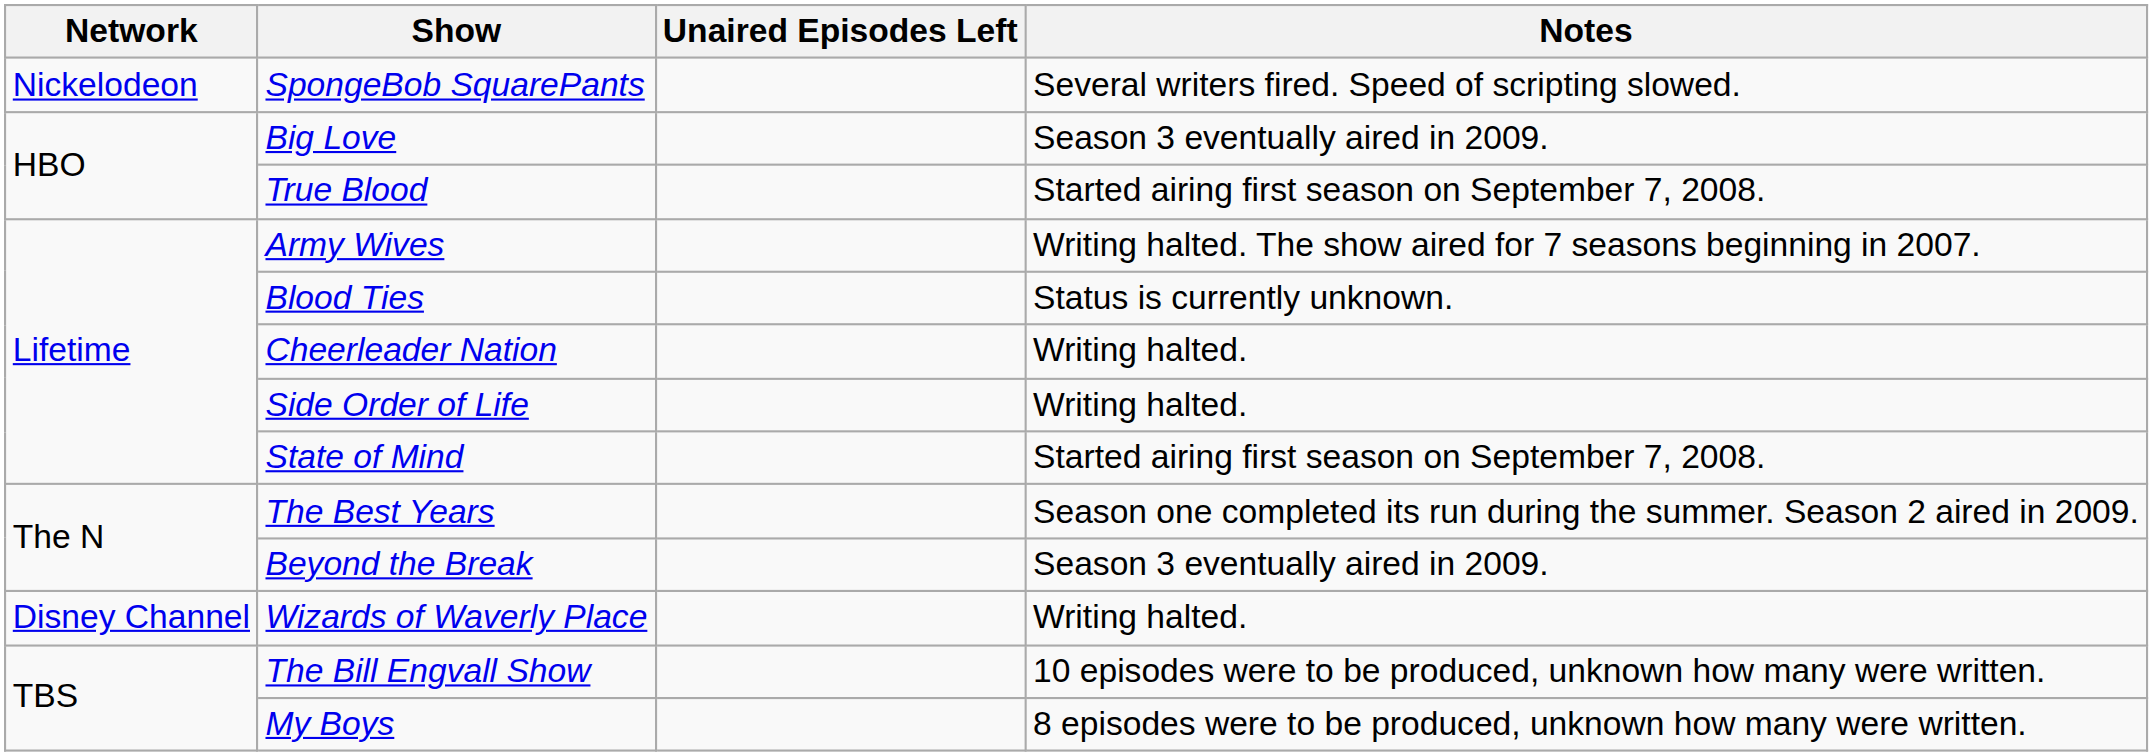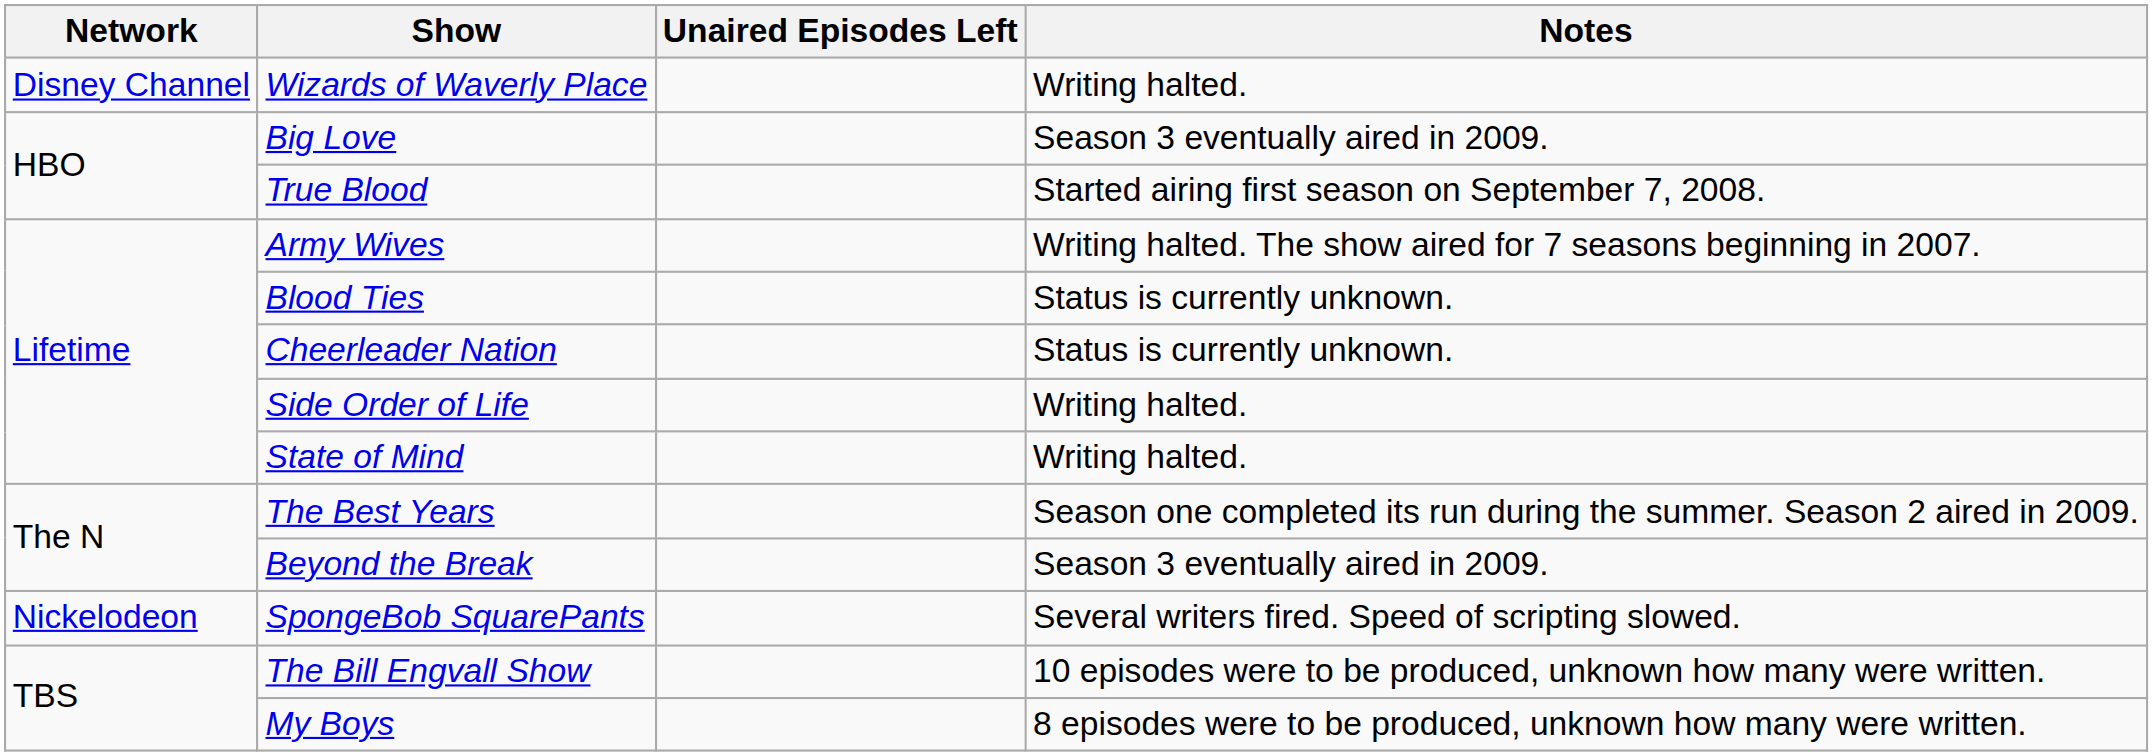rows swapped: Wizards of Waverly Place <-> SpongeBob SquarePants
Cheerleader Nation | Notes: Writing halted. -> Status is currently unknown.
State of Mind | Notes: Started airing first season on September 7, 2008. -> Writing halted.
